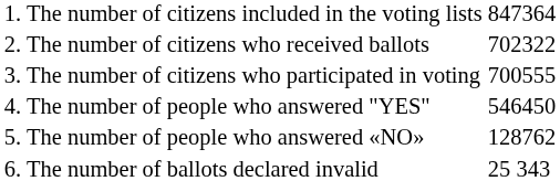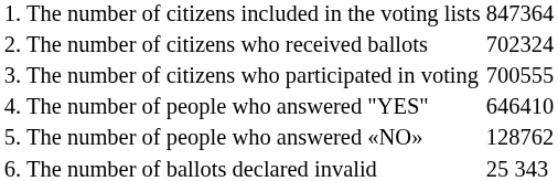2. The number of citizens who received ballots | column 2: 702322 -> 702324
4. The number of people who answered "YES" | column 2: 546450 -> 646410
